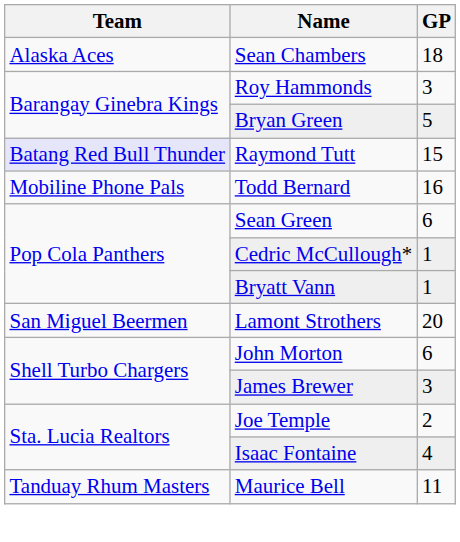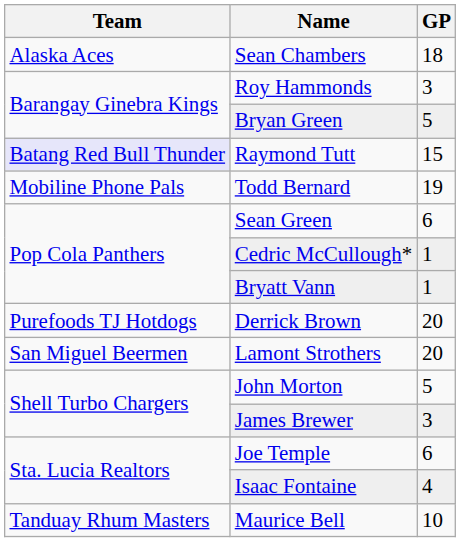Todd Bernard | GP: 16 -> 19
+ row: Purefoods TJ Hotdogs | Derrick Brown | 20
John Morton | GP: 6 -> 5
Joe Temple | GP: 2 -> 6
Maurice Bell | GP: 11 -> 10
